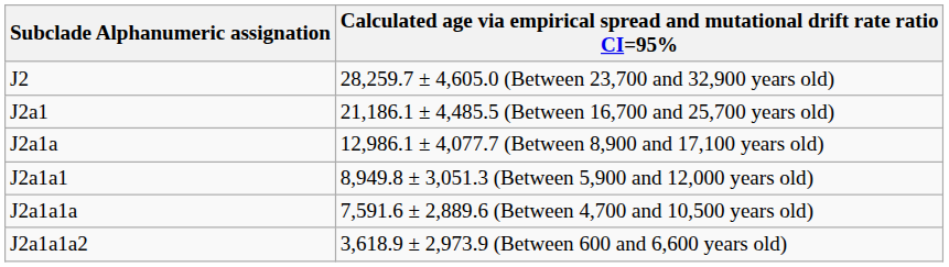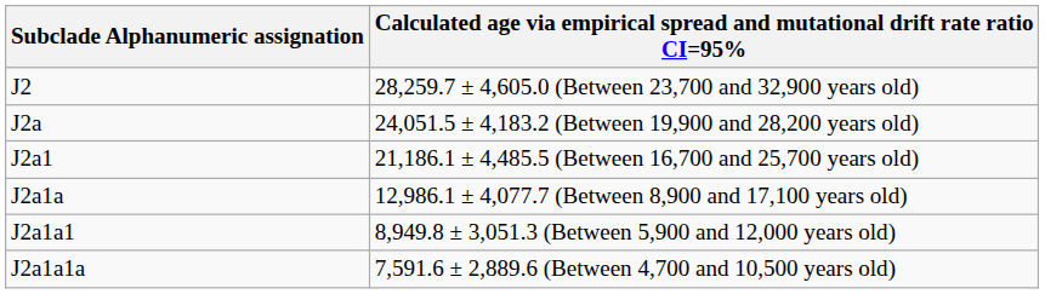+ row: J2a | 24,051.5 ± 4,183.2 (Between 19,900 and 28,200 years old)
- row: J2a1a1a2 | 3,618.9 ± 2,973.9 (Between 600 and 6,600 years old)
